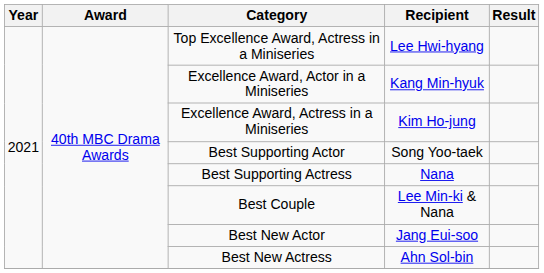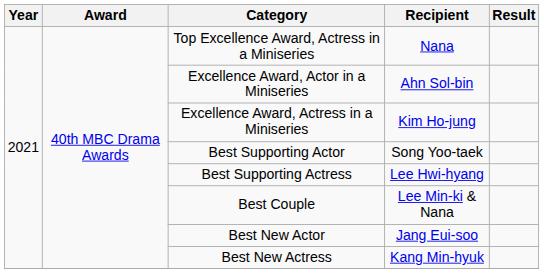Top Excellence Award, Actress in a Miniseries | Recipient: Lee Hwi-hyang -> Nana
Excellence Award, Actor in a Miniseries | Recipient: Kang Min-hyuk -> Ahn Sol-bin
Best Supporting Actress | Recipient: Nana -> Lee Hwi-hyang
Best New Actress | Recipient: Ahn Sol-bin -> Kang Min-hyuk
